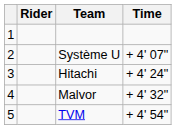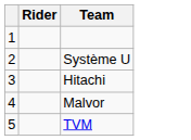- column: Time | + 4' 07" | + 4' 24" | + 4' 32" | + 4' 54"
